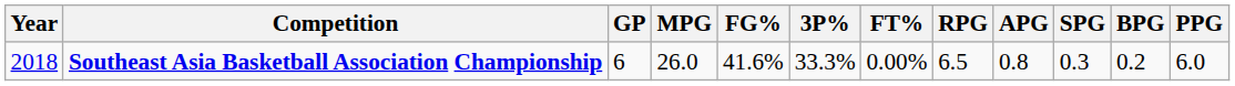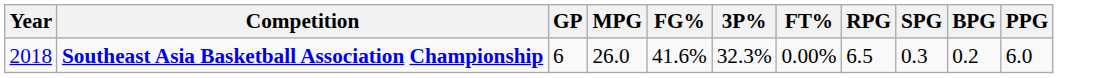- column: APG | 0.8
Southeast Asia Basketball Association Championship | 3P%: 33.3% -> 32.3%
